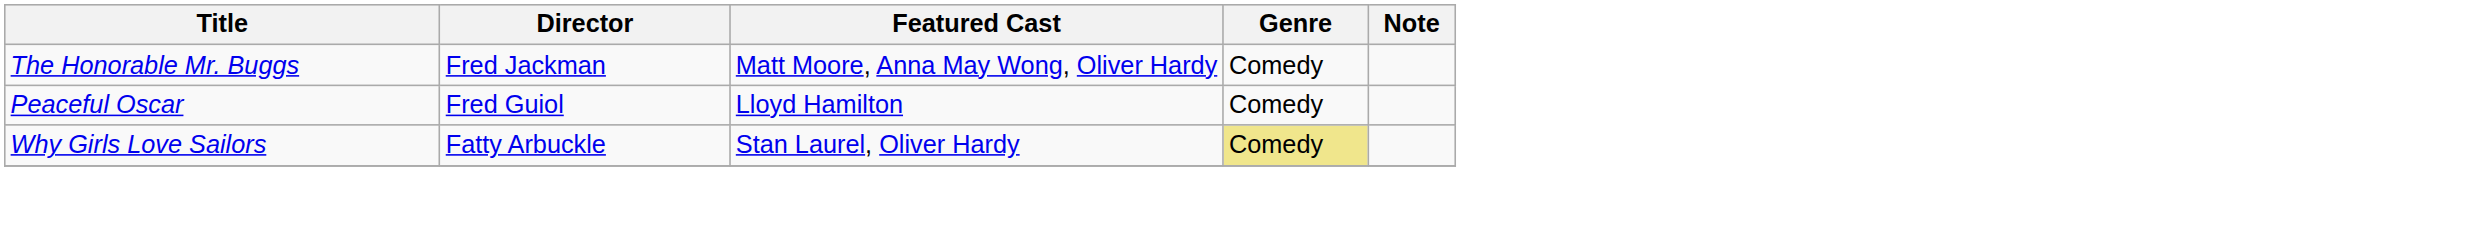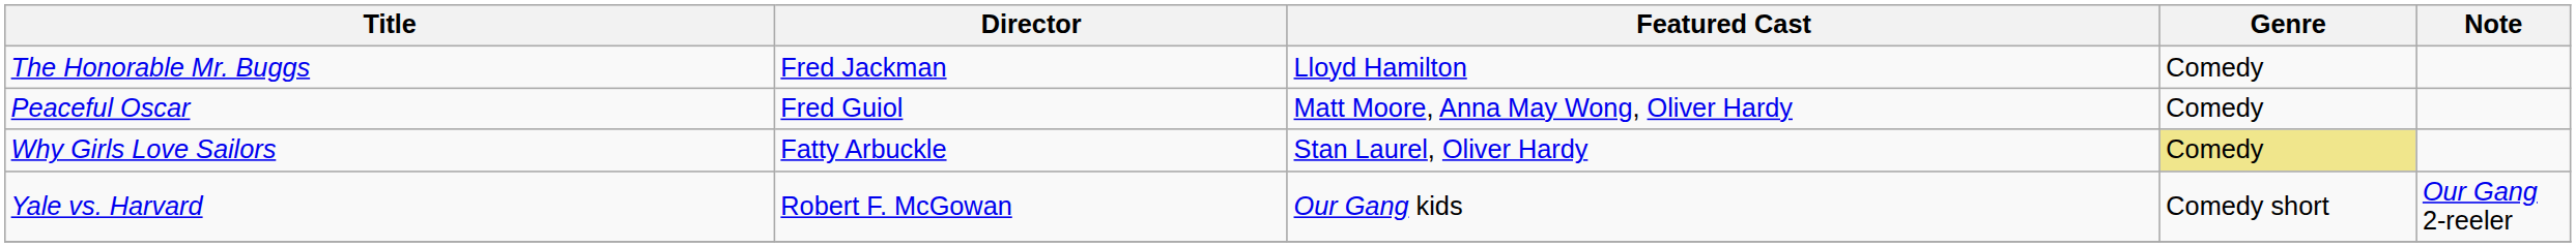The Honorable Mr. Buggs | Featured Cast: Matt Moore, Anna May Wong, Oliver Hardy -> Lloyd Hamilton
Peaceful Oscar | Featured Cast: Lloyd Hamilton -> Matt Moore, Anna May Wong, Oliver Hardy
+ row: Yale vs. Harvard | Robert F. McGowan | Our Gang kids | Comedy short | Our Gang 2-reeler
